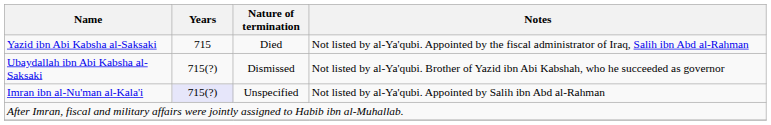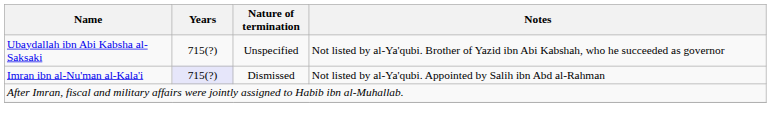- row: Yazid ibn Abi Kabsha al-Saksaki | 715 | Died | Not listed by al-Ya'qubi. Appointed by the fiscal administrator of Iraq, Salih ibn Abd al-Rahman
Ubaydallah ibn Abi Kabsha al-Saksaki | Nature of termination: Dismissed -> Unspecified
Imran ibn al-Nu'man al-Kala'i | Nature of termination: Unspecified -> Dismissed
